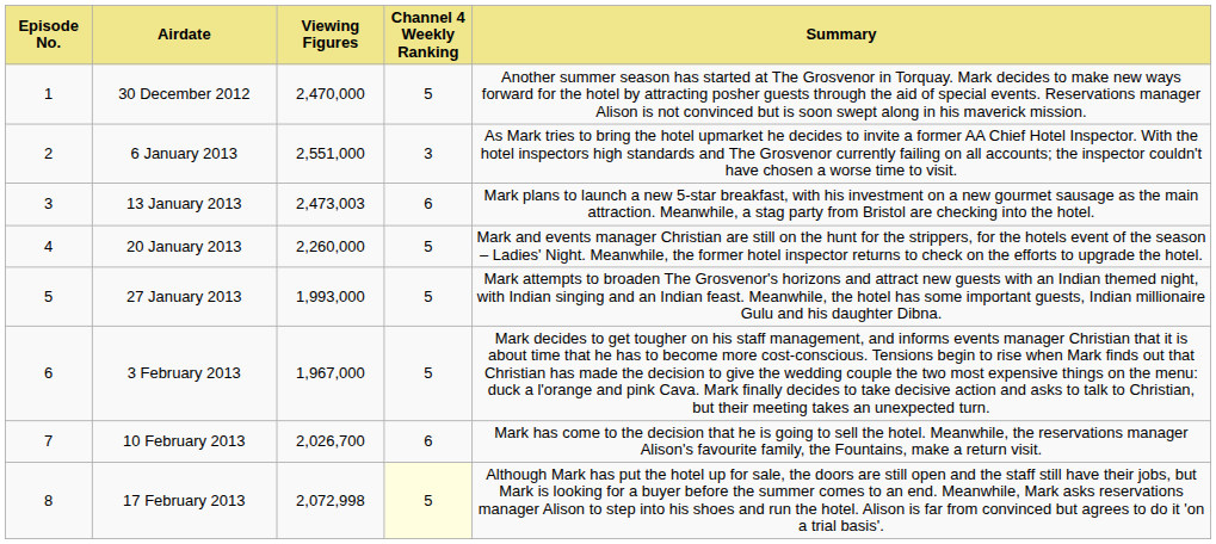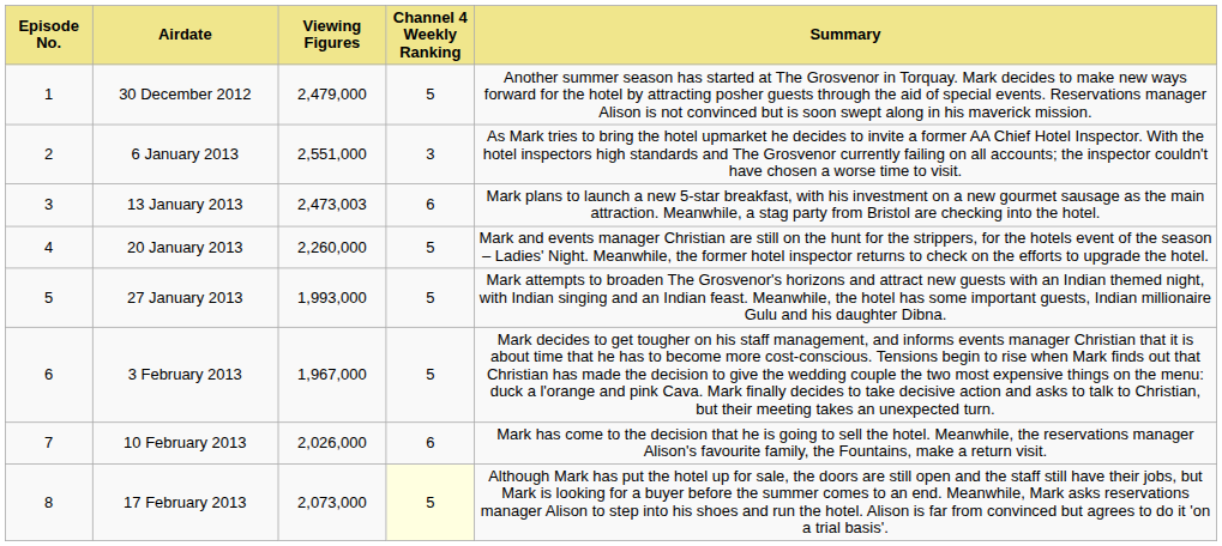30 December 2012 | Viewing Figures: 2,470,000 -> 2,479,000
10 February 2013 | Viewing Figures: 2,026,700 -> 2,026,000
17 February 2013 | Viewing Figures: 2,072,998 -> 2,073,000
